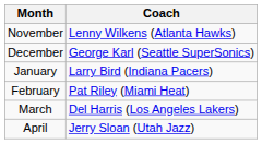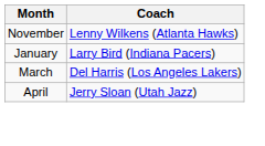- row: December | George Karl (Seattle SuperSonics)
- row: February | Pat Riley (Miami Heat)
